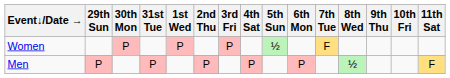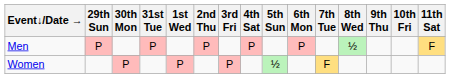rows swapped: Men <-> Women
